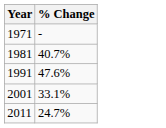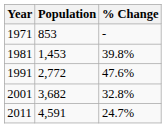+ column: Population | 853 | 1,453 | 2,772 | 3,682 | 4,591
1981 | % Change: 40.7% -> 39.8%
2001 | % Change: 33.1% -> 32.8%
